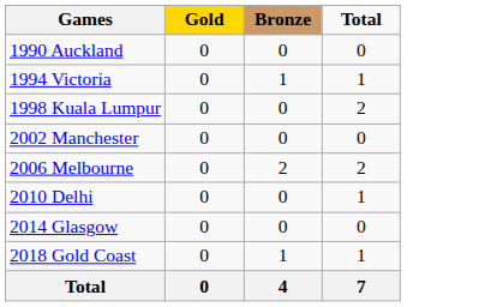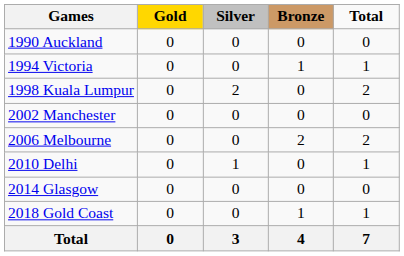+ column: Silver | 0 | 0 | 2 | 0 | 0 | 1 | 0 | 0 | 3
